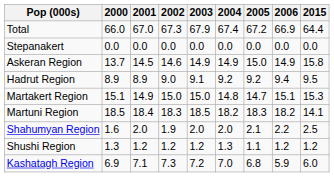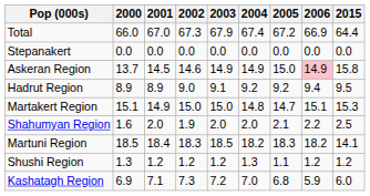Askeran Region | 2006: no background -> pink background
rows swapped: Martuni Region <-> Shahumyan Region
